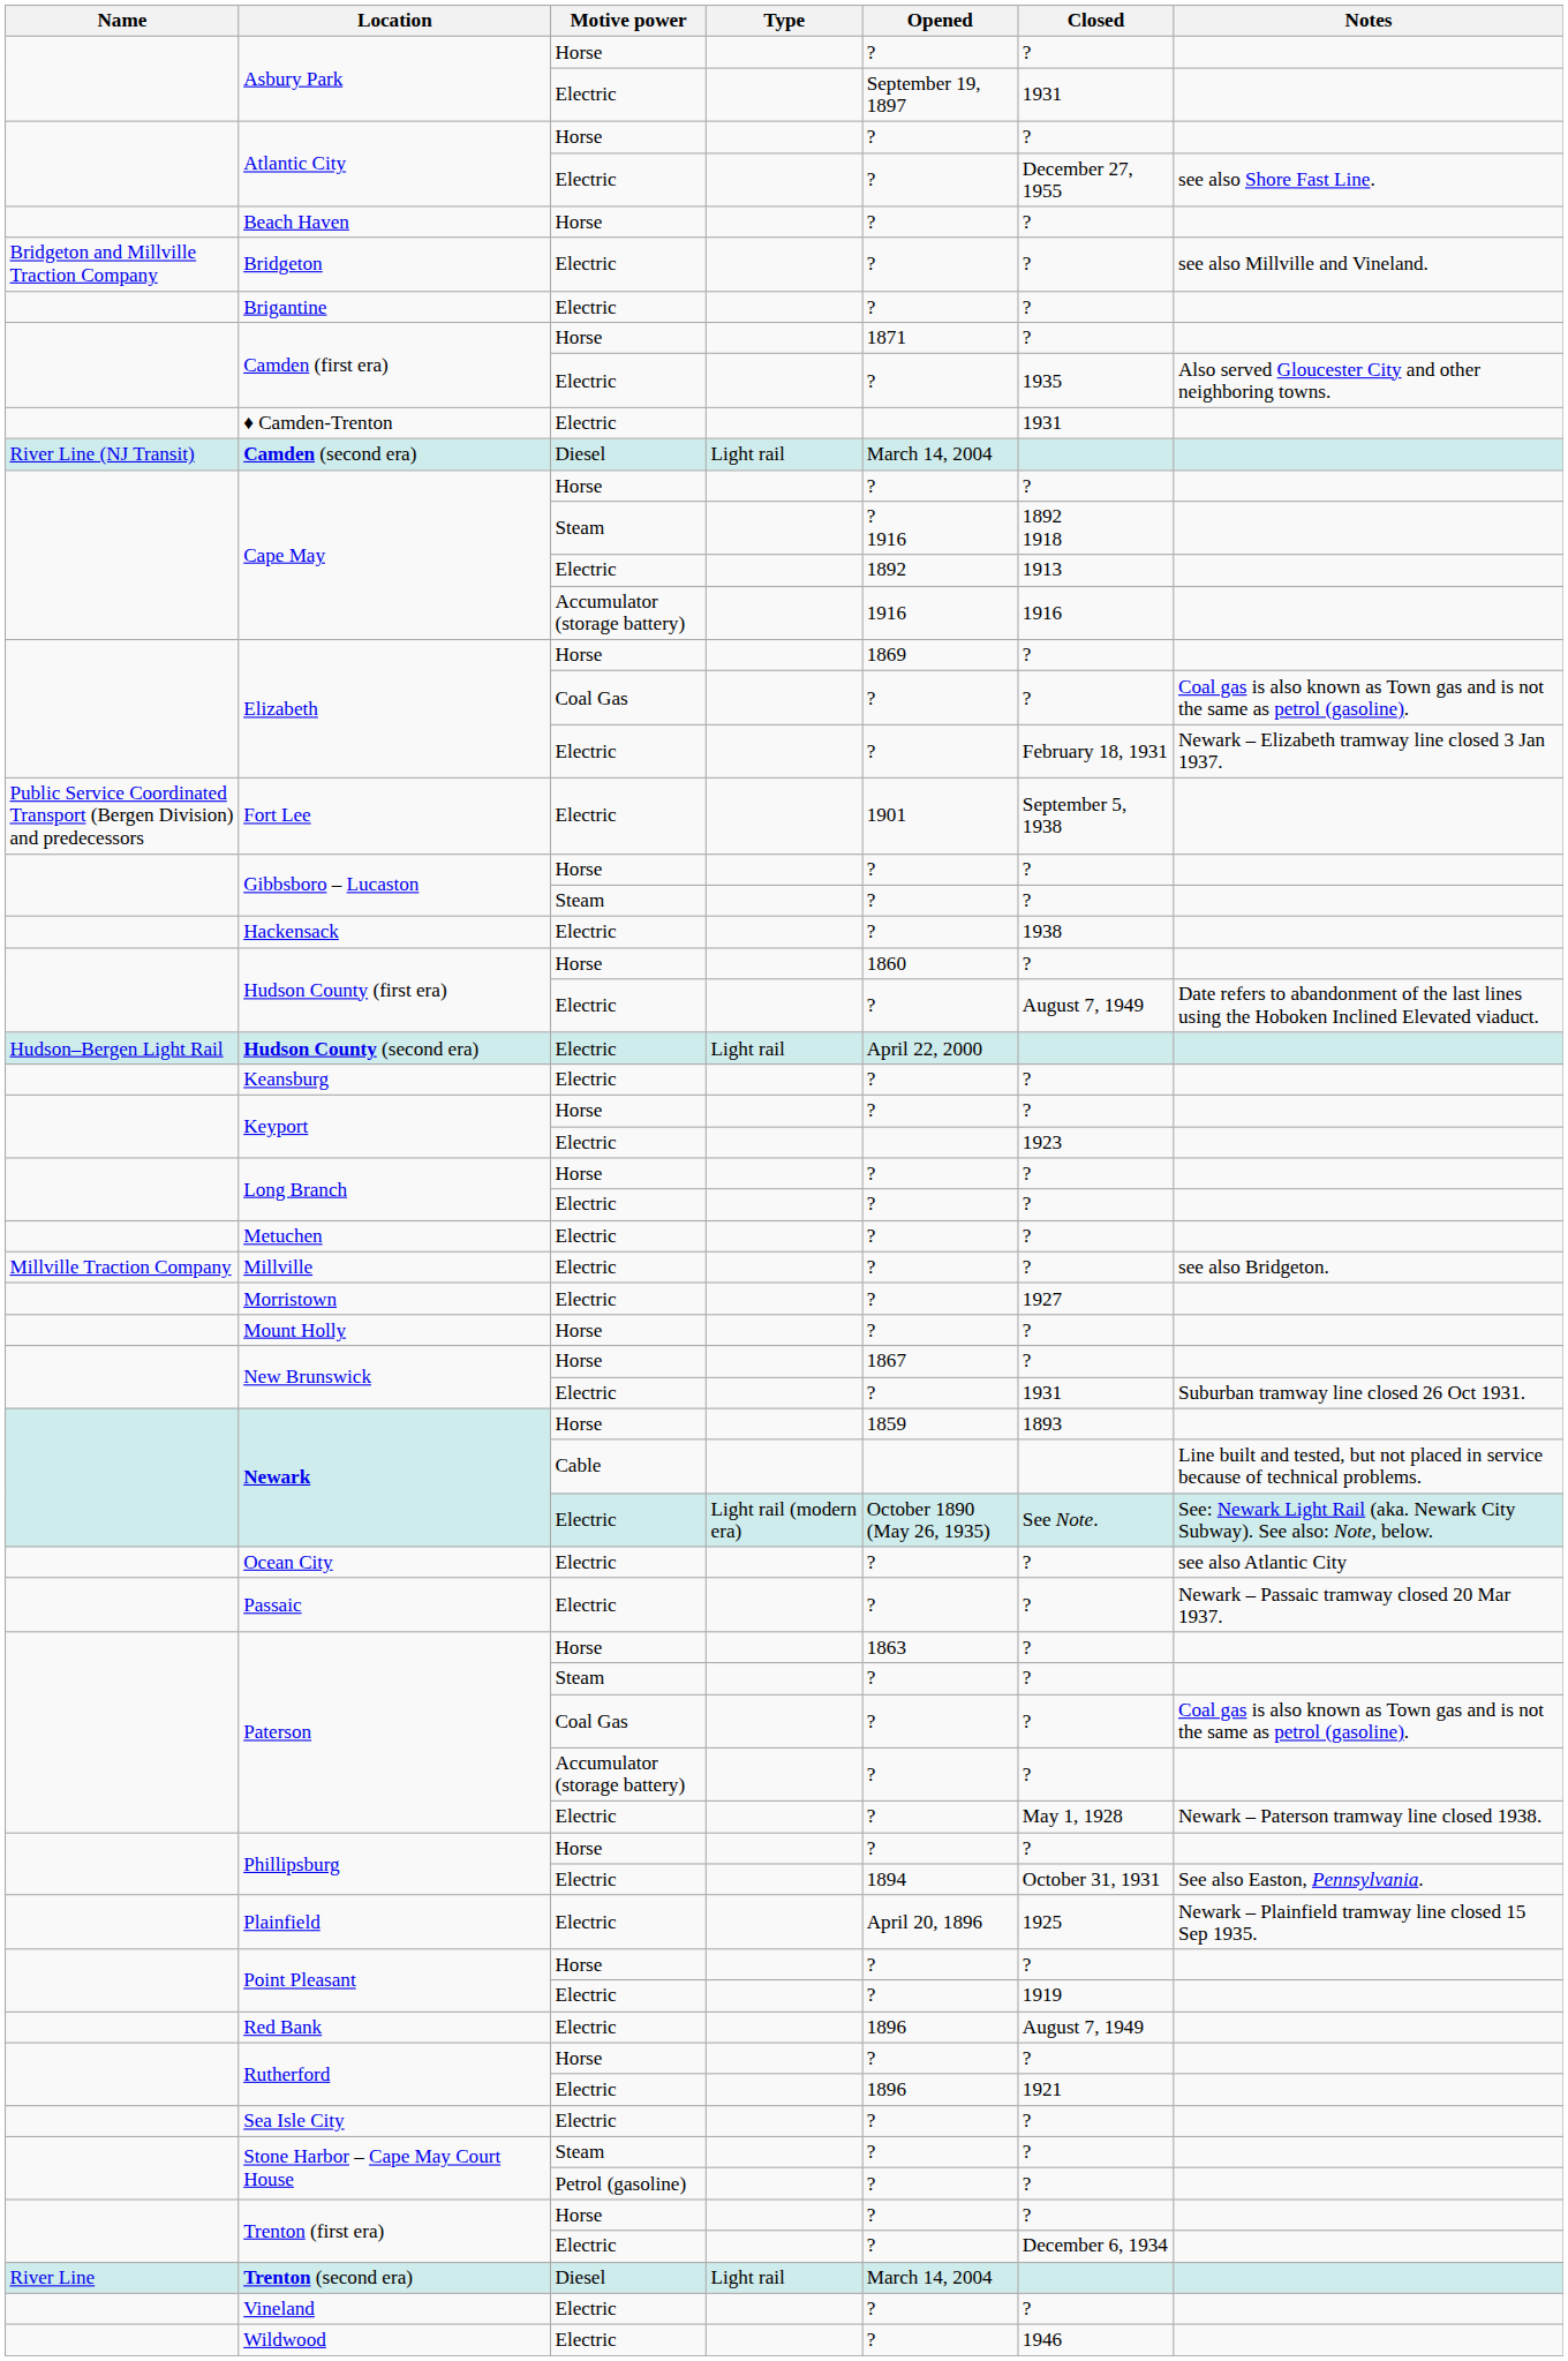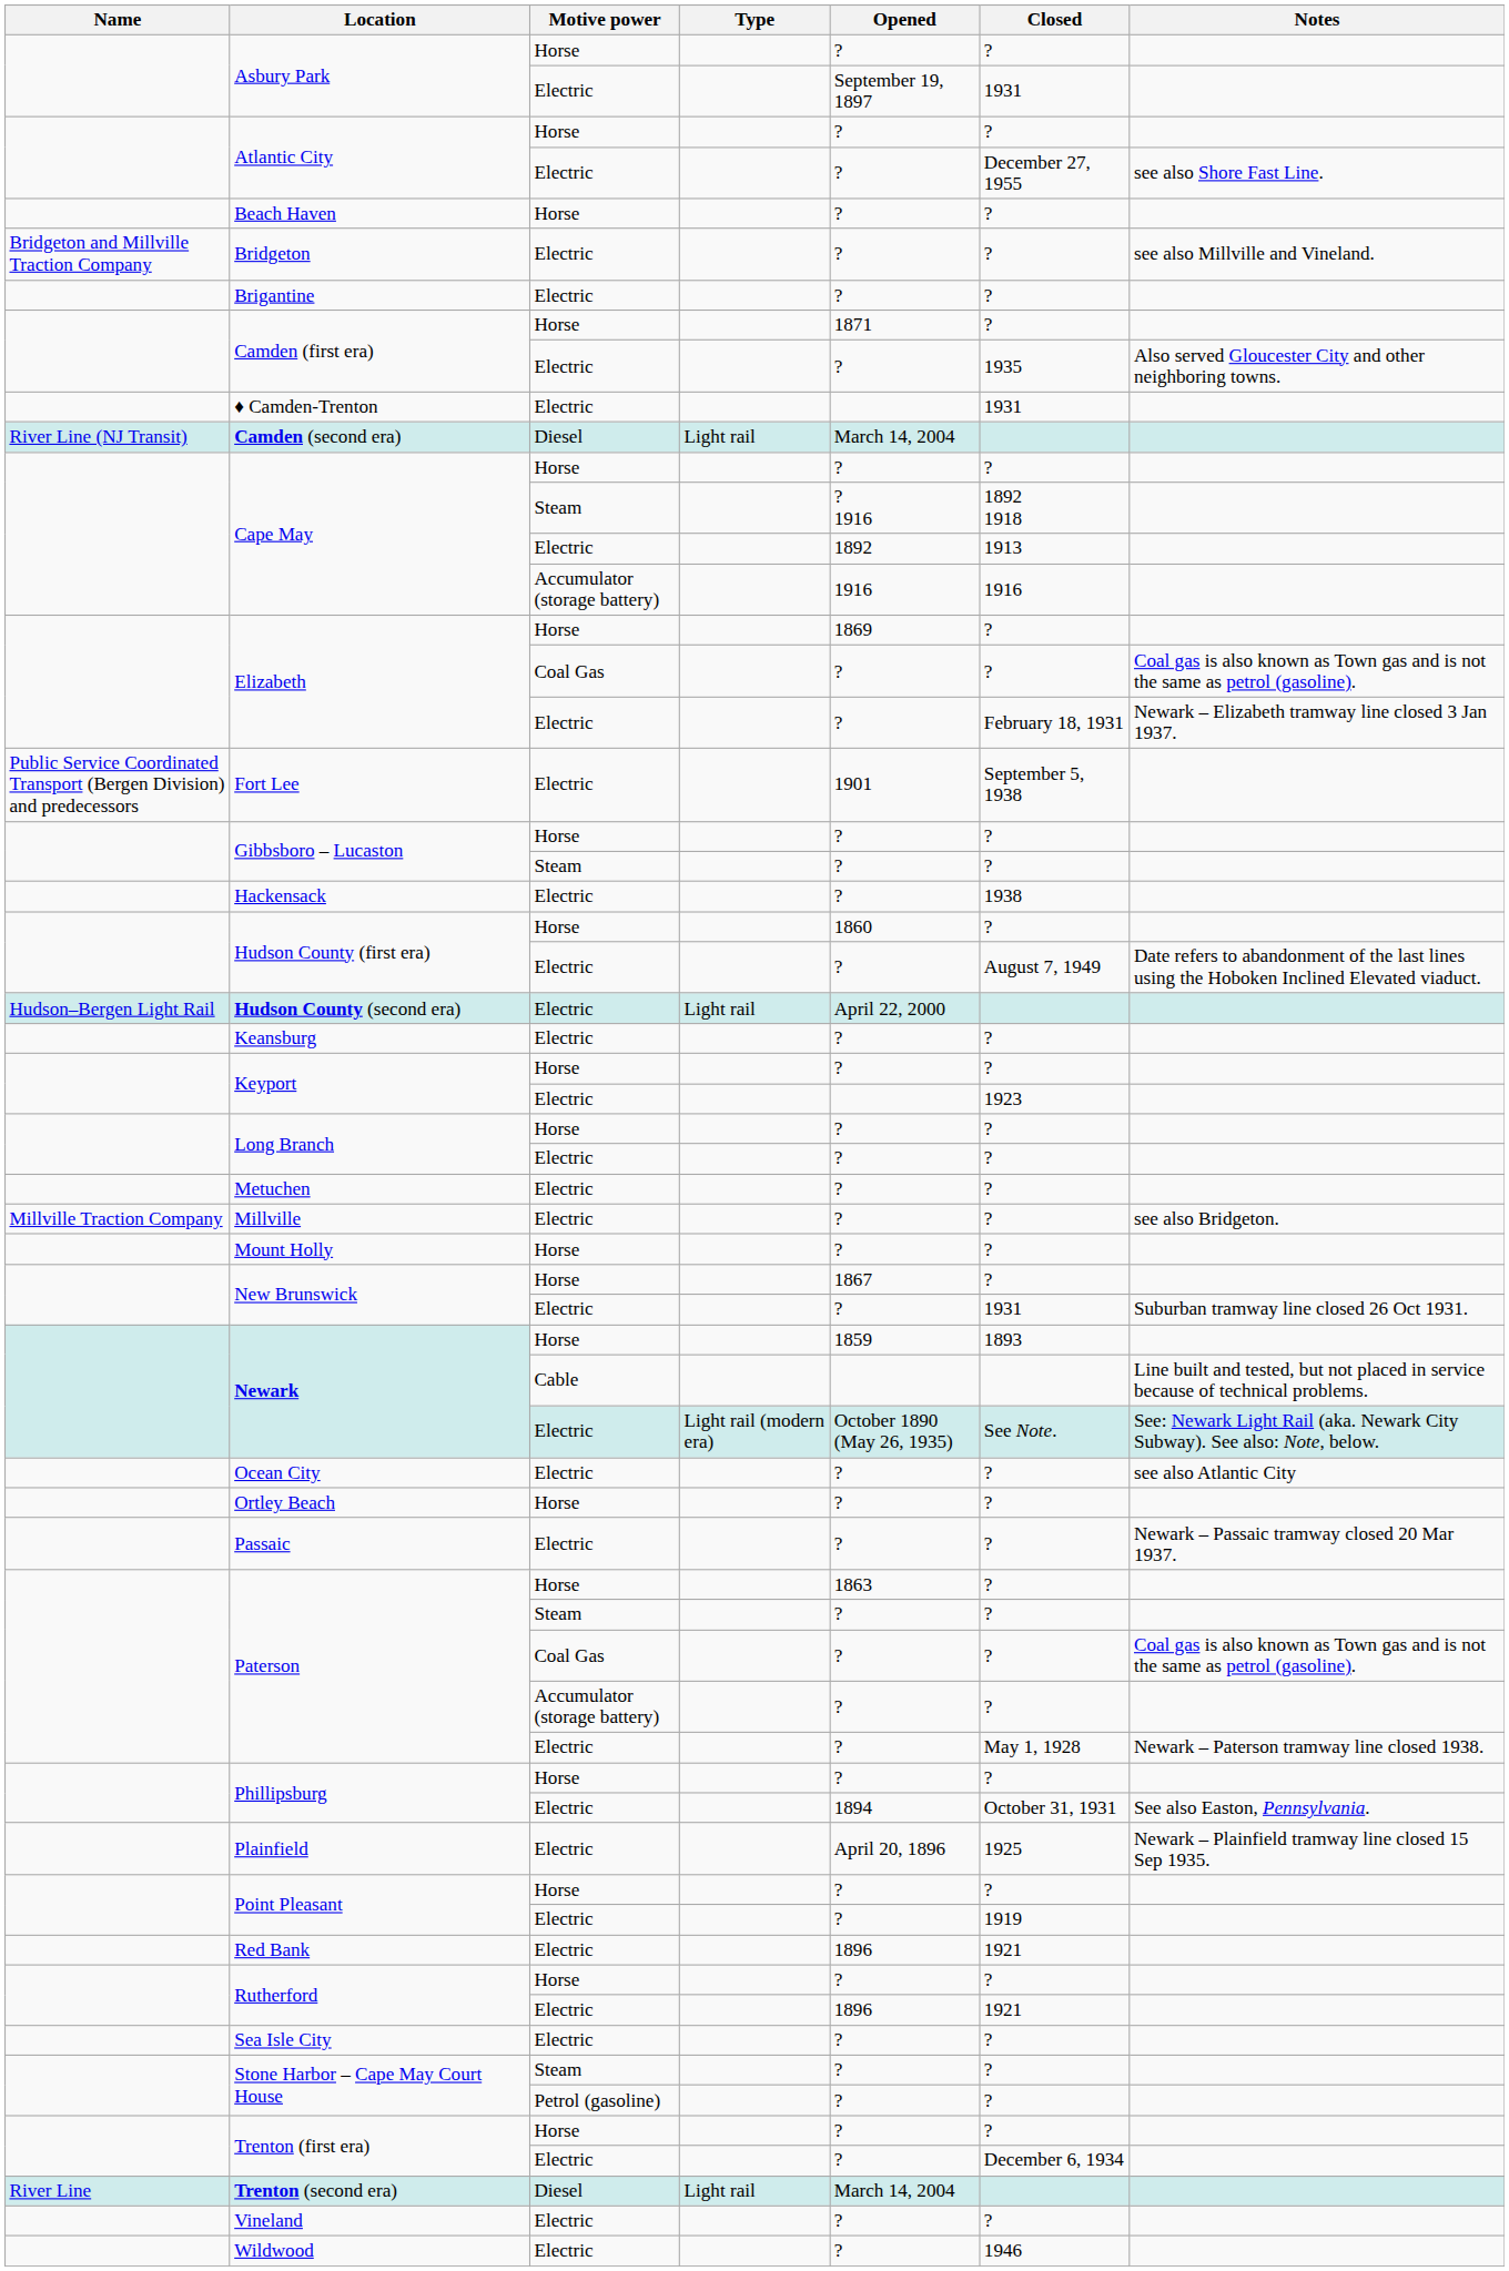- row: Morristown | Electric | ? | 1927
+ row: Ortley Beach | Horse | ? | ?
Red Bank | Closed: August 7, 1949 -> 1921
